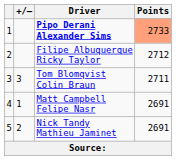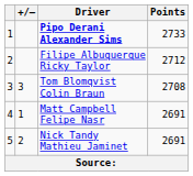Pipo Derani Alexander Sims | Points: lightsalmon background -> no background
Tom Blomqvist Colin Braun | Points: 2711 -> 2708
